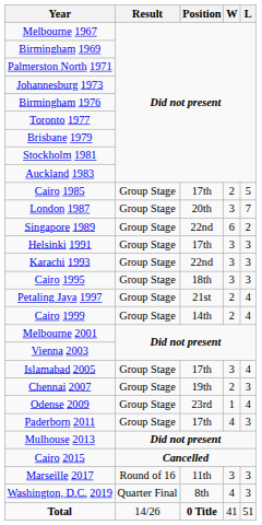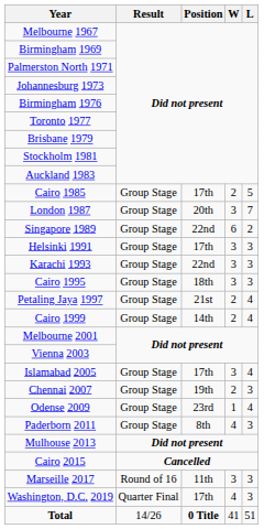Paderborn 2011 | Position: 17th -> 8th
Washington, D.C. 2019 | Position: 8th -> 17th
